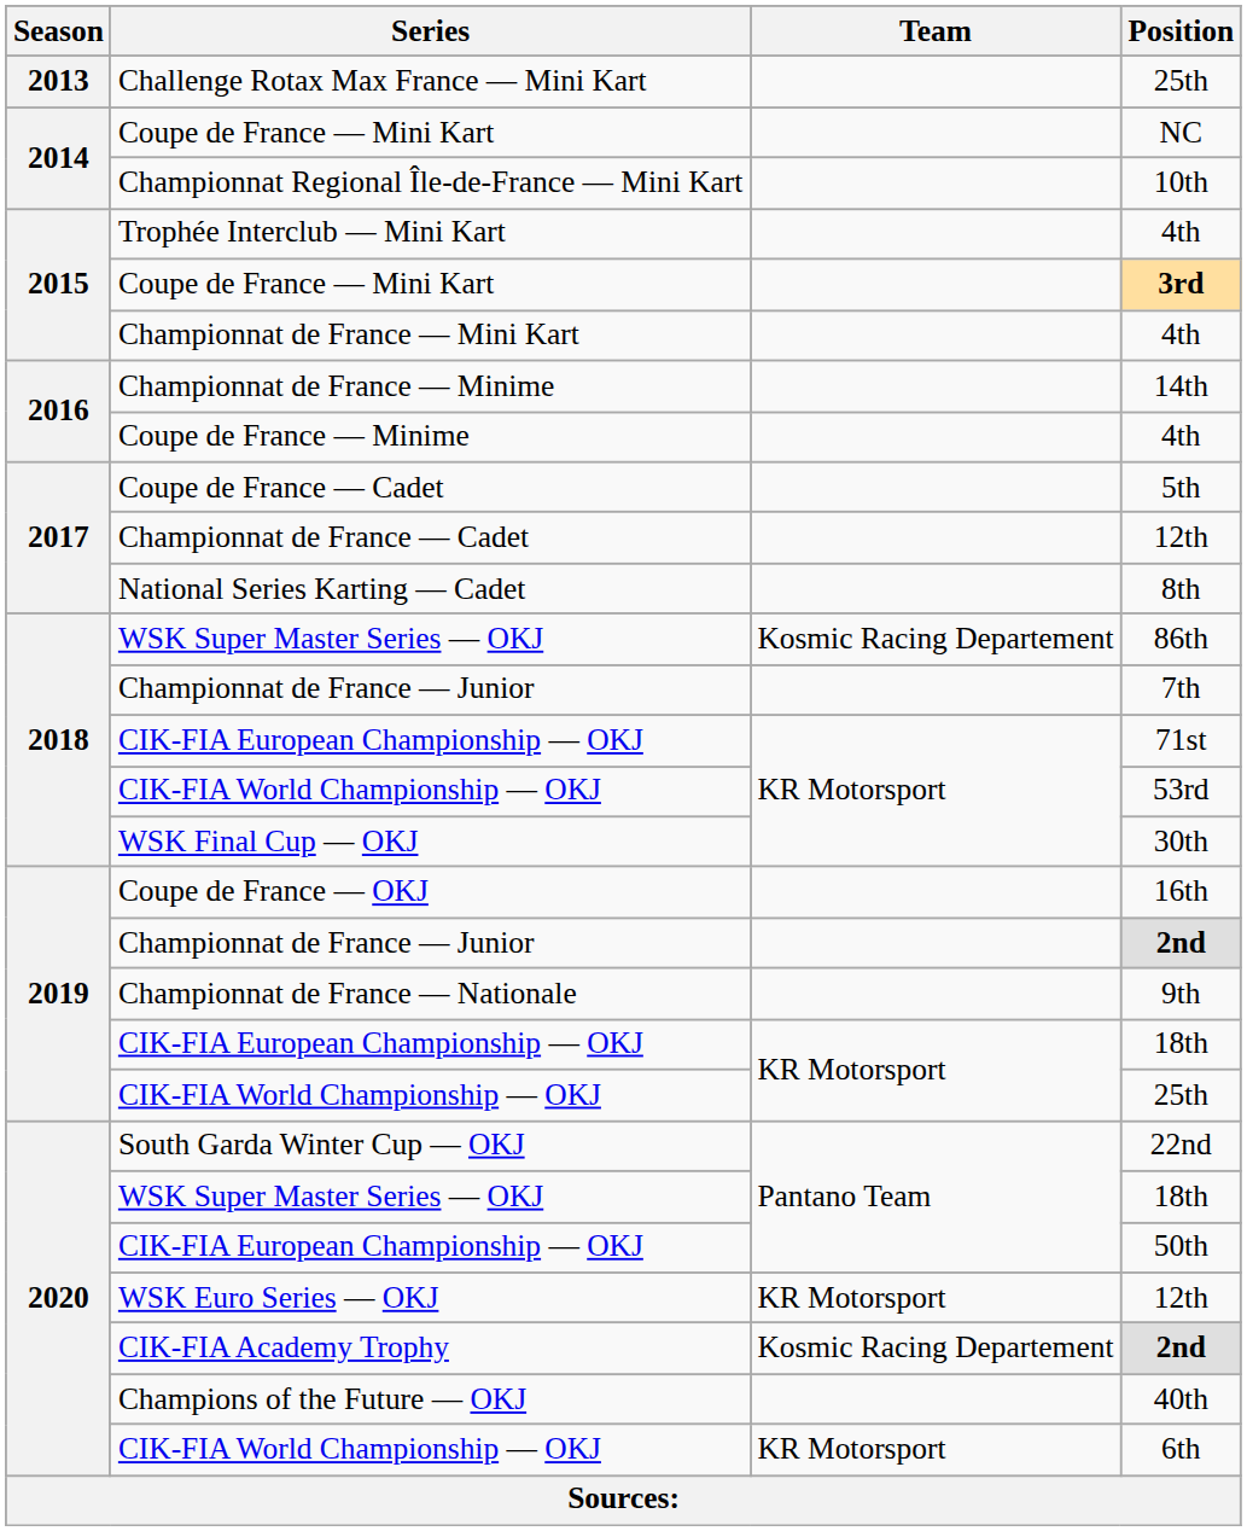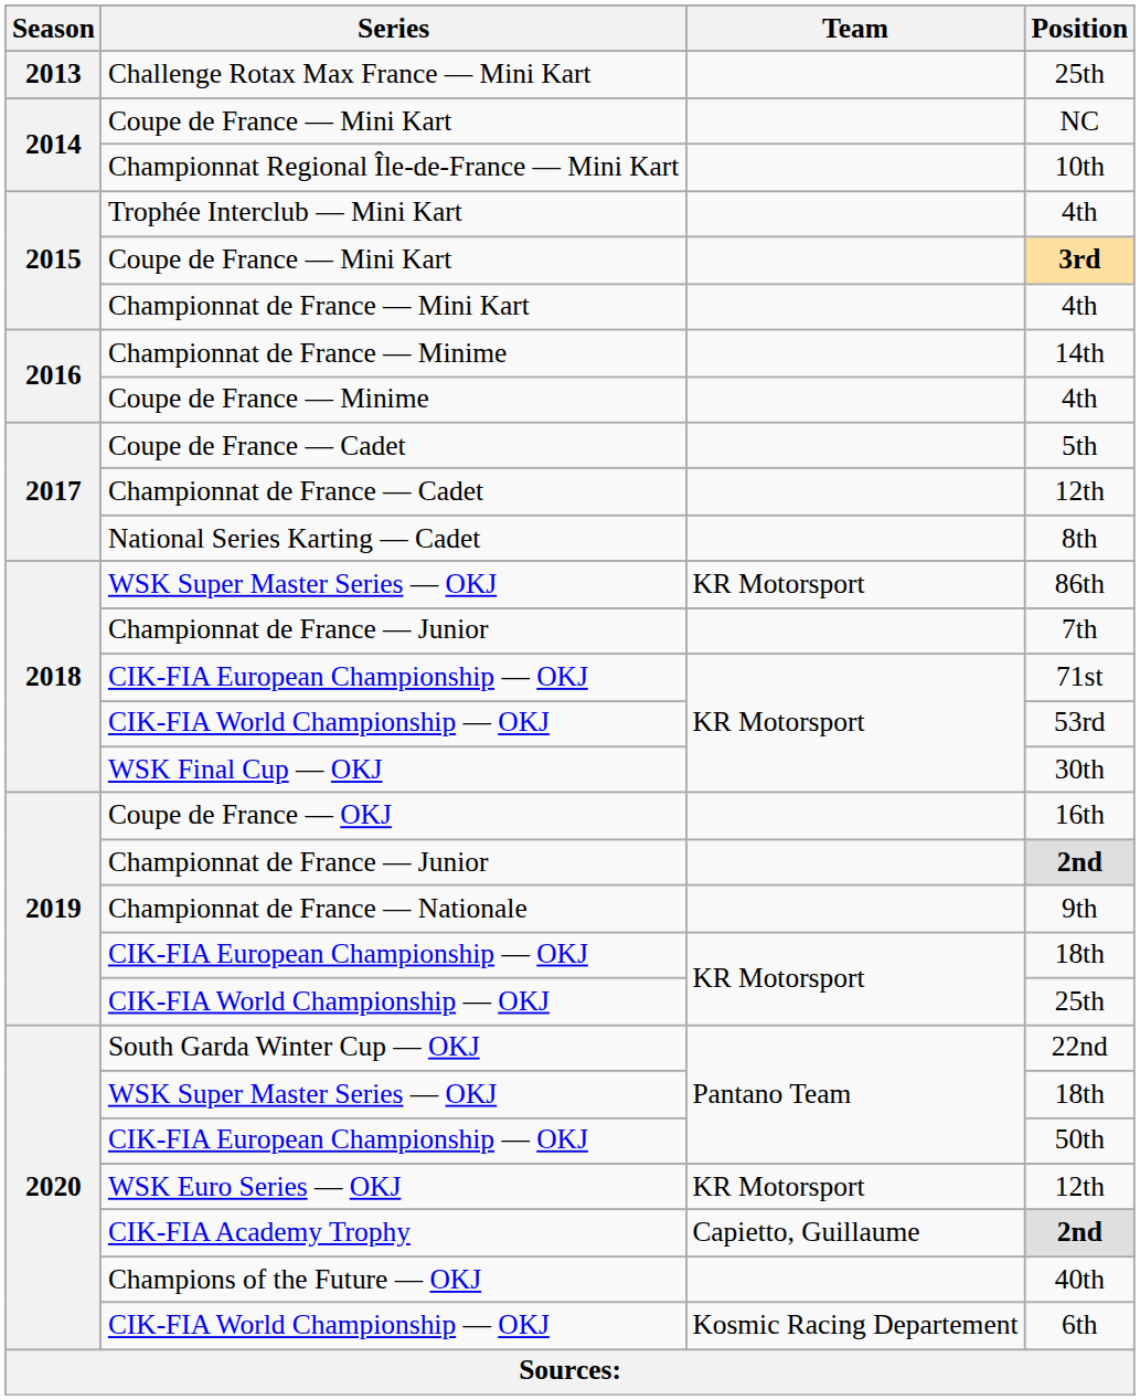86th | Team: Kosmic Racing Departement -> KR Motorsport
CIK-FIA Academy Trophy / 2nd | Team: Kosmic Racing Departement -> Capietto, Guillaume
6th | Team: KR Motorsport -> Kosmic Racing Departement
